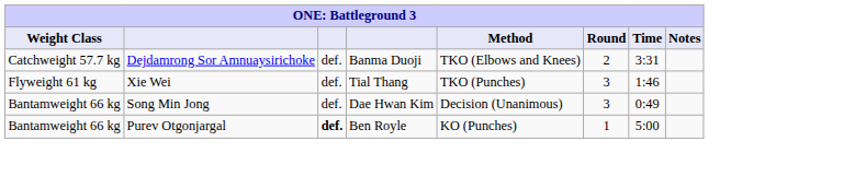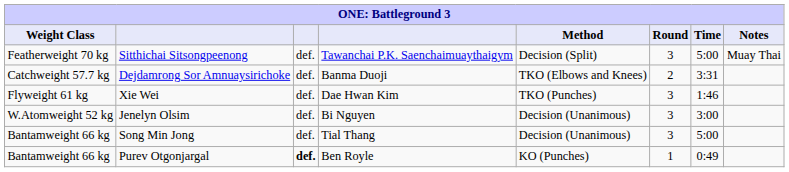+ row: Featherweight 70 kg | Sitthichai Sitsongpeenong | def. | Tawanchai P.K. Saenchaimuaythaigym | Decision (Split) | 3 | 5:00 | Muay Thai
Xie Wei | column 4: Tial Thang -> Dae Hwan Kim
+ row: W.Atomweight 52 kg | Jenelyn Olsim | def. | Bi Nguyen | Decision (Unanimous) | 3 | 3:00
Song Min Jong | column 4: Dae Hwan Kim -> Tial Thang
Song Min Jong | Time: 0:49 -> 5:00
Purev Otgonjargal | Time: 5:00 -> 0:49
